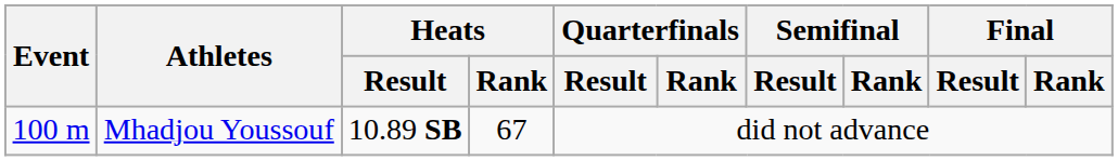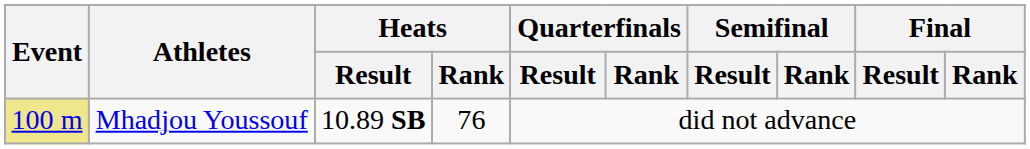Mhadjou Youssouf | Event: no background -> khaki background
Mhadjou Youssouf | Heats / Rank: 67 -> 76
